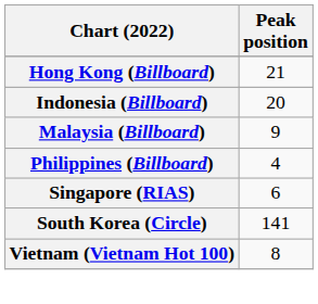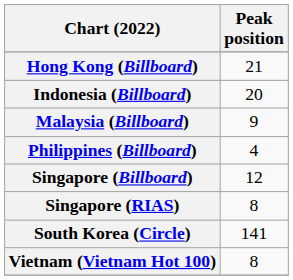+ row: Singapore (Billboard) | 12
Singapore (RIAS) | Peak position: 6 -> 8
